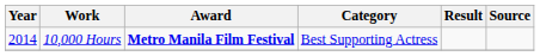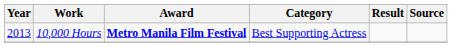10,000 Hours | Year: 2014 -> 2013
